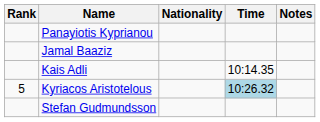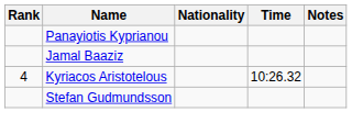- row: Kais Adli | 10:14.35
Kyriacos Aristotelous | Rank: 5 -> 4
Kyriacos Aristotelous | Time: lightblue background -> no background
